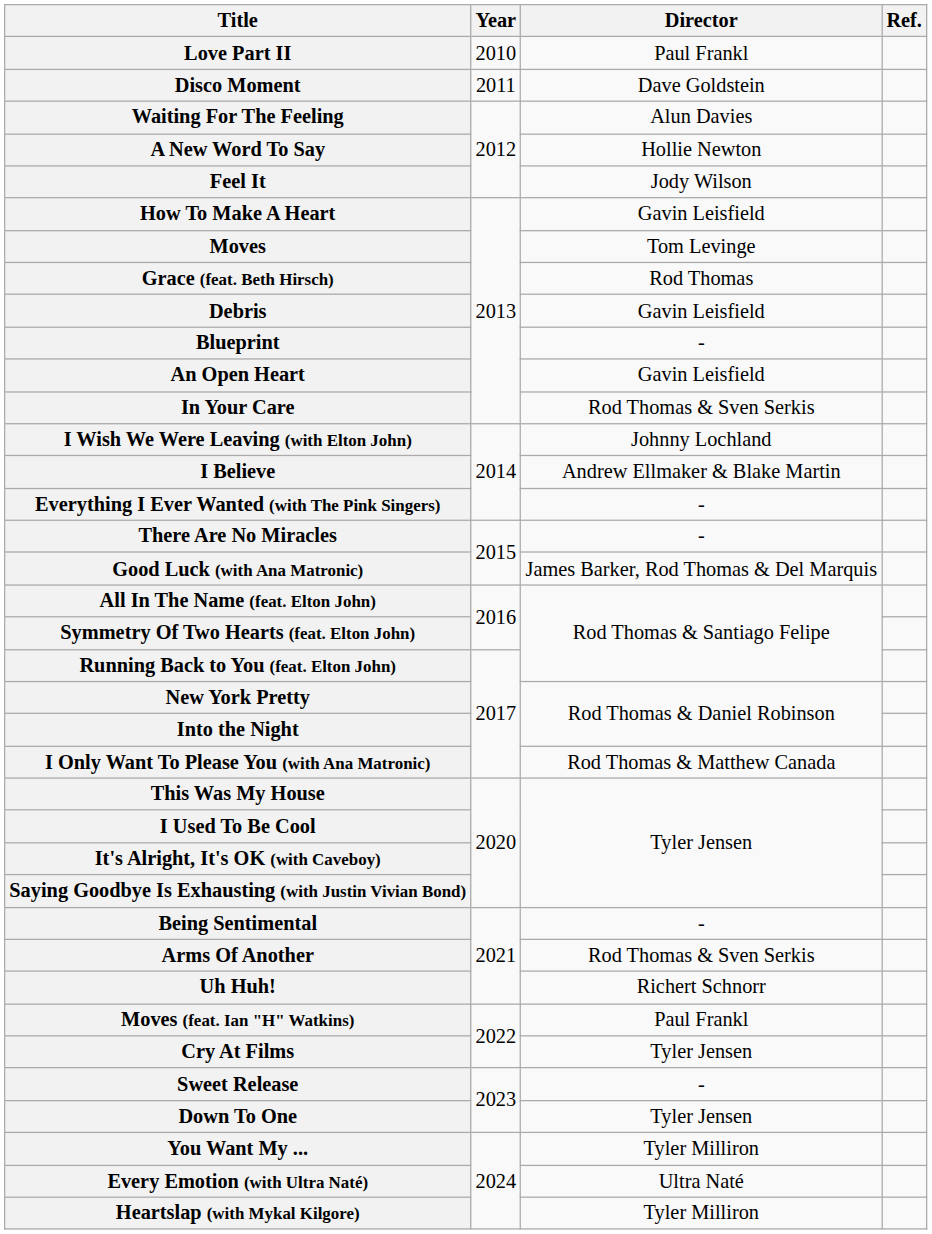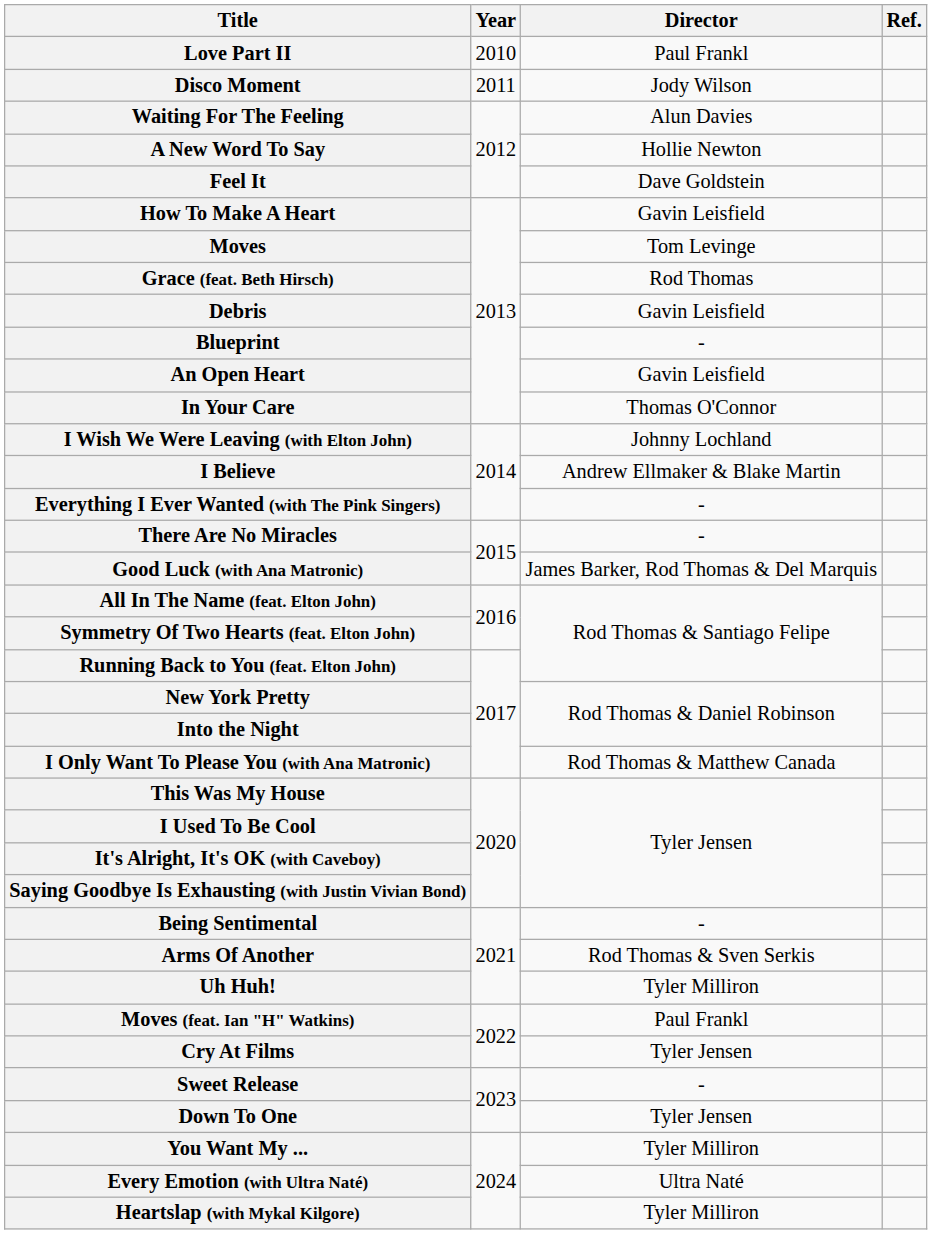Disco Moment | Director: Dave Goldstein -> Jody Wilson
Feel It | Director: Jody Wilson -> Dave Goldstein
In Your Care | Director: Rod Thomas & Sven Serkis -> Thomas O'Connor
Uh Huh! | Director: Richert Schnorr -> Tyler Milliron
